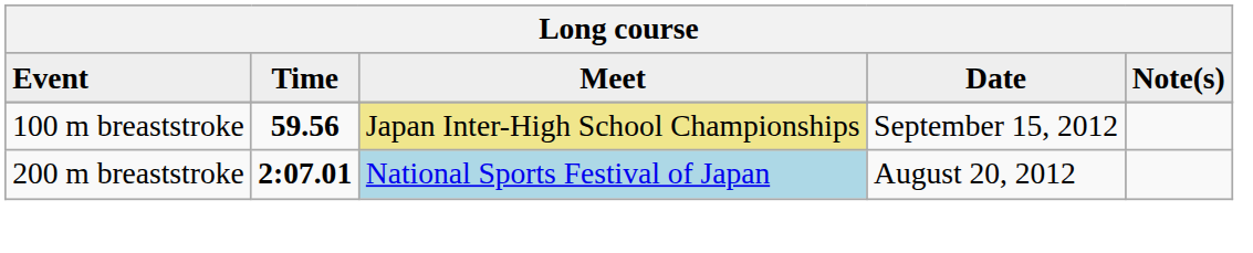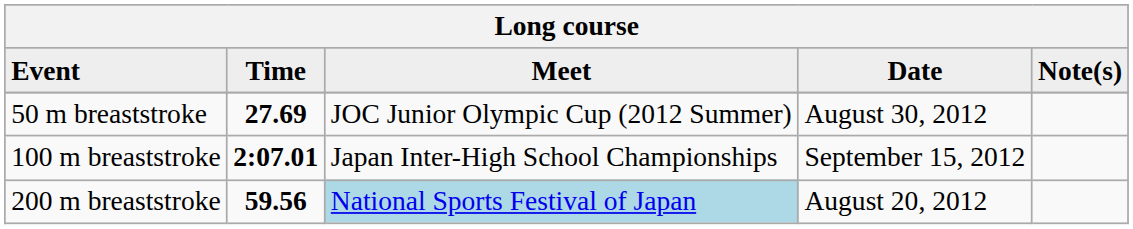+ row: 50 m breaststroke | 27.69 | JOC Junior Olympic Cup (2012 Summer) | August 30, 2012
100 m breaststroke | Time: 59.56 -> 2:07.01
100 m breaststroke | Meet: khaki background -> no background
200 m breaststroke | Time: 2:07.01 -> 59.56
